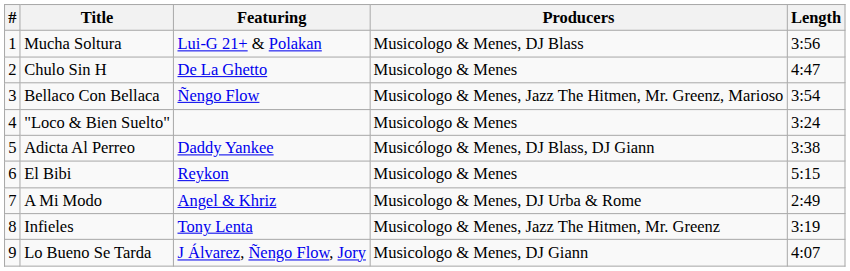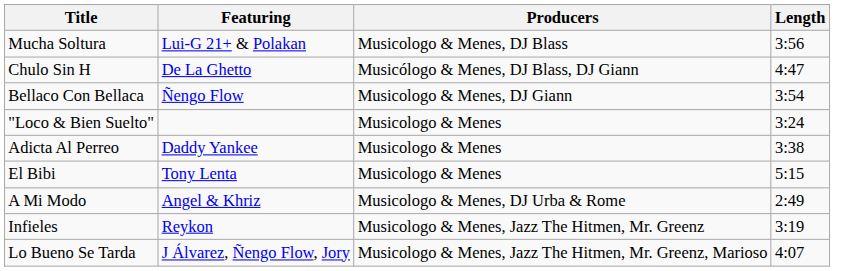- column: # | 1 | 2 | 3 | 4 | 5 | 6 | 7 | 8 | 9
Chulo Sin H | Producers: Musicologo & Menes -> Musicólogo & Menes, DJ Blass, DJ Giann
Bellaco Con Bellaca | Producers: Musicologo & Menes, Jazz The Hitmen, Mr. Greenz, Marioso -> Musicologo & Menes, DJ Giann
Adicta Al Perreo | Producers: Musicólogo & Menes, DJ Blass, DJ Giann -> Musicologo & Menes
El Bibi | Featuring: Reykon -> Tony Lenta
Infieles | Featuring: Tony Lenta -> Reykon
Lo Bueno Se Tarda | Producers: Musicologo & Menes, DJ Giann -> Musicologo & Menes, Jazz The Hitmen, Mr. Greenz, Marioso
